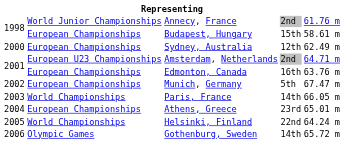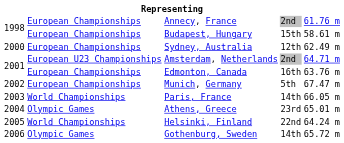Annecy, France | column 2: World Junior Championships -> European Championships
Athens, Greece | column 2: European Championships -> Olympic Games
